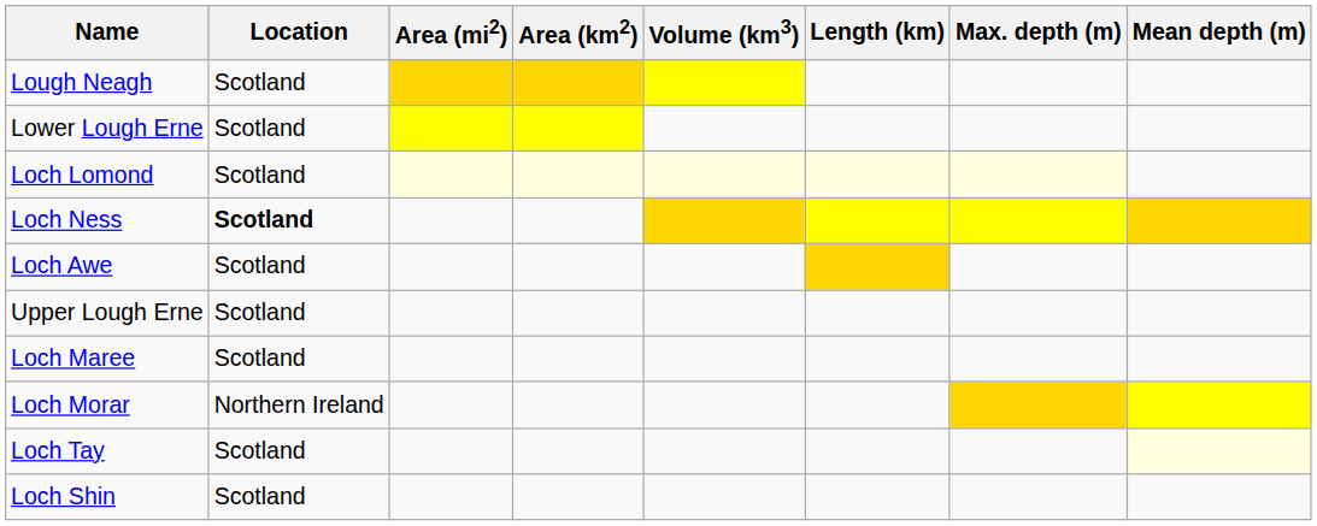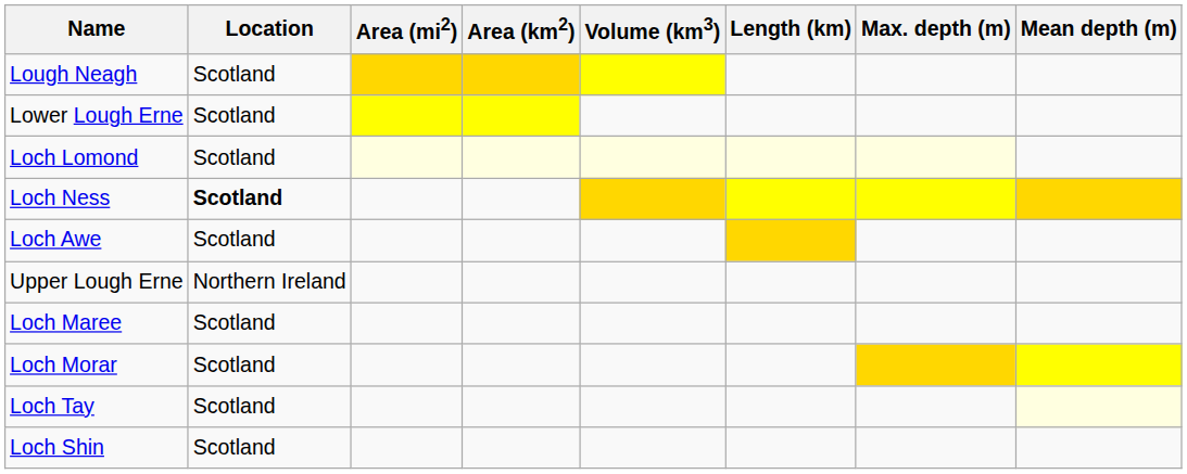Upper Lough Erne | Location: Scotland -> Northern Ireland
Loch Morar | Location: Northern Ireland -> Scotland
